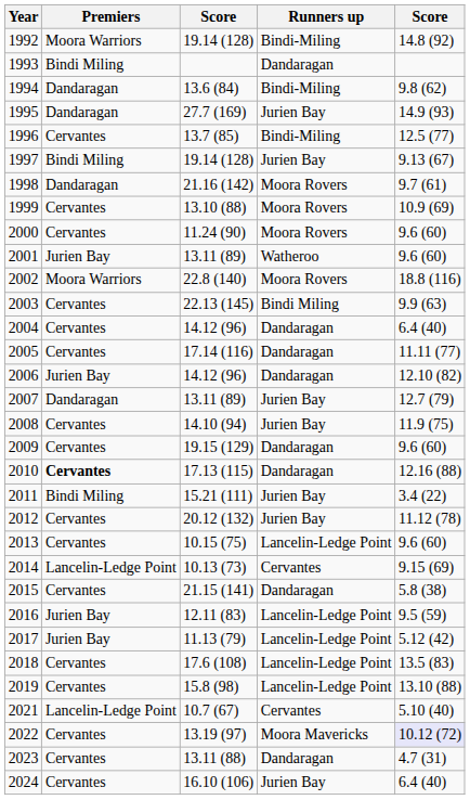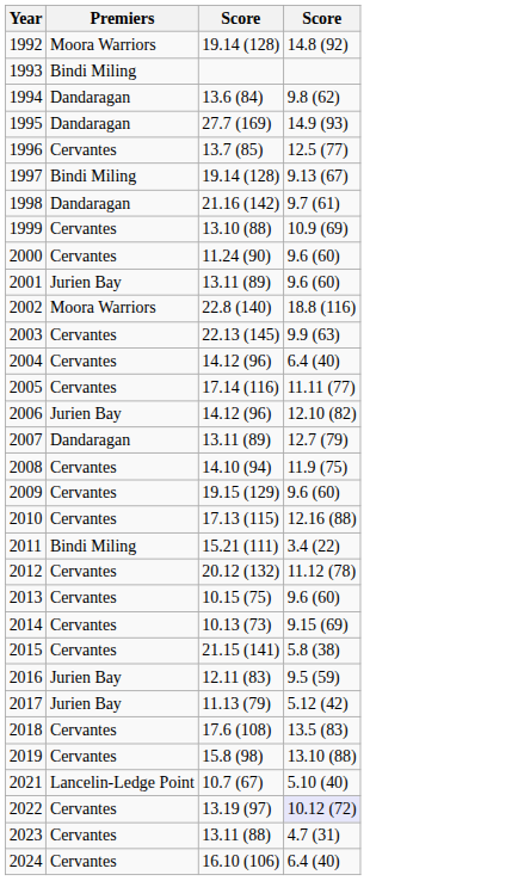- column: Runners up | Bindi-Miling | Dandaragan | Bindi-Miling | Jurien Bay | Bindi-Miling | Jurien Bay | Moora Rovers | Moora Rovers | Moora Rovers | Watheroo | Moora Rovers | Bindi Miling | Dandaragan | Dandaragan | Dandaragan | Jurien Bay | Jurien Bay | Dandaragan | Dandaragan | Jurien Bay | Jurien Bay | Lancelin-Ledge Point | Cervantes | Dandaragan | Lancelin-Ledge Point | Lancelin-Ledge Point | Lancelin-Ledge Point | Lancelin-Ledge Point | Cervantes | Moora Mavericks | Dandaragan | Jurien Bay
2010 | Premiers: bold -> normal
2014 | Premiers: Lancelin-Ledge Point -> Cervantes
